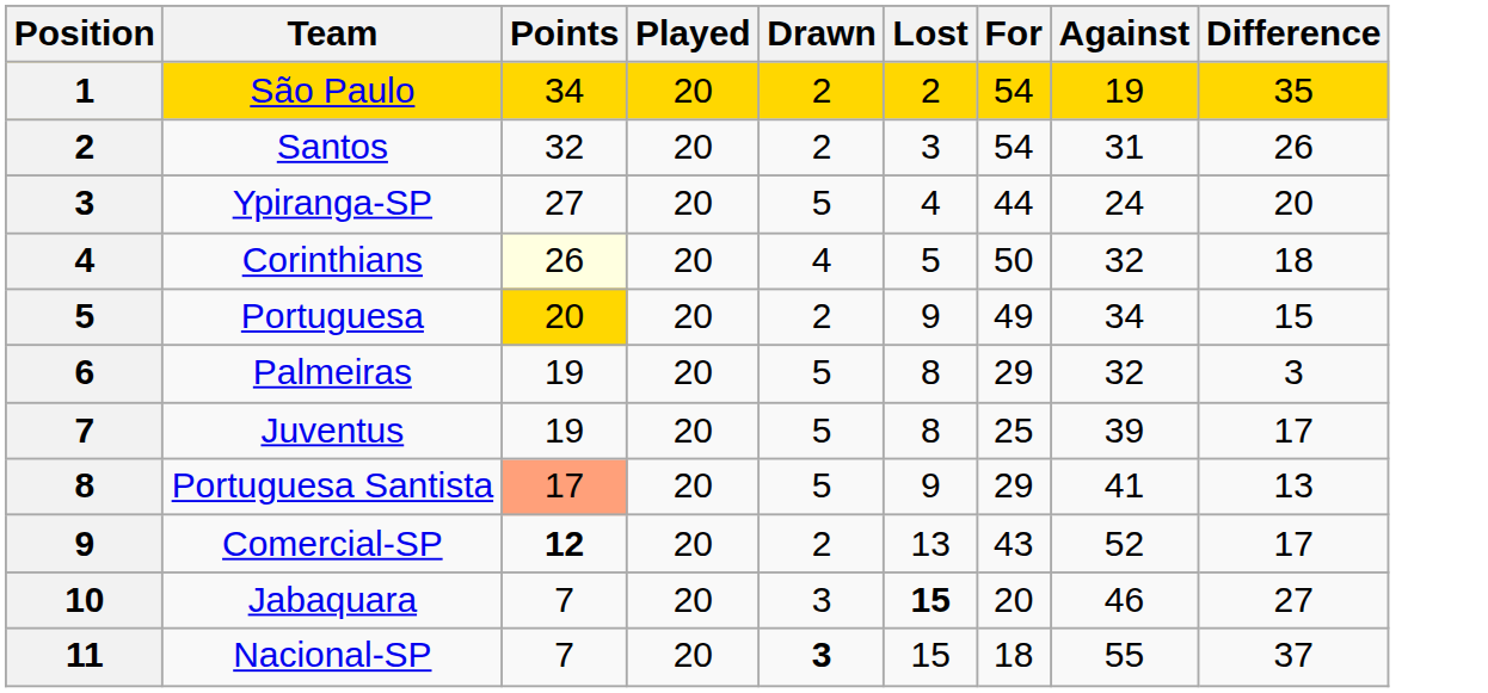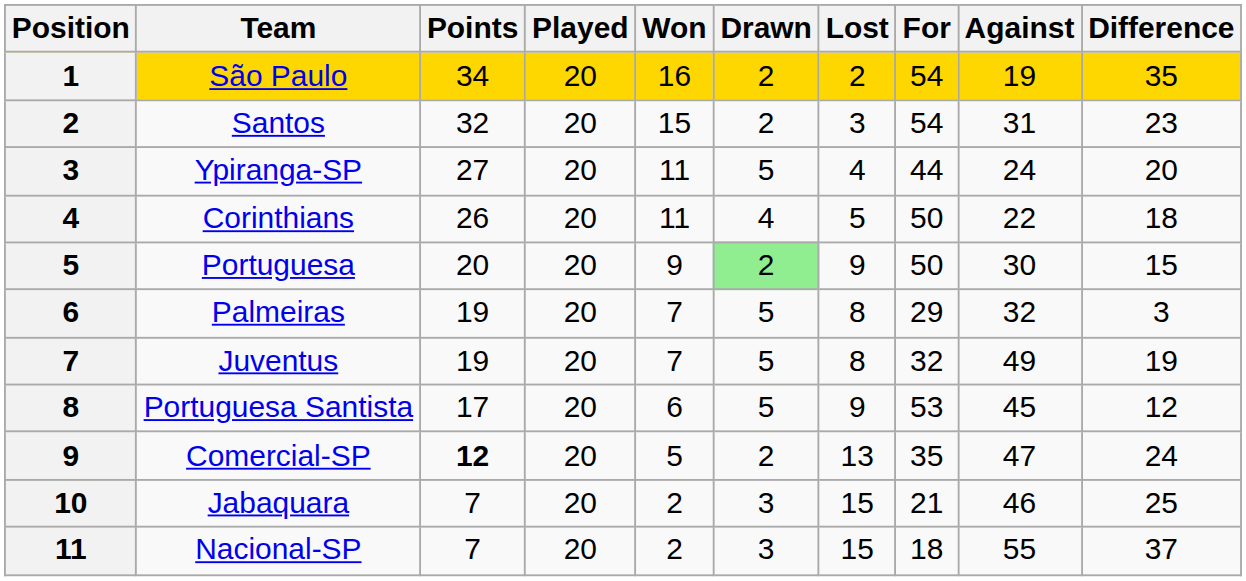+ column: Won | 16 | 15 | 11 | 11 | 9 | 7 | 7 | 6 | 5 | 2 | 2
Santos | Difference: 26 -> 23
Corinthians | Points: lightyellow background -> no background
Corinthians | Against: 32 -> 22
Portuguesa | Points: gold background -> no background
Portuguesa | Drawn: no background -> lightgreen background
Portuguesa | For: 49 -> 50
Portuguesa | Against: 34 -> 30
Juventus | For: 25 -> 32
Juventus | Against: 39 -> 49
Juventus | Difference: 17 -> 19
Portuguesa Santista | Points: lightsalmon background -> no background
Portuguesa Santista | For: 29 -> 53
Portuguesa Santista | Against: 41 -> 45
Portuguesa Santista | Difference: 13 -> 12
Comercial-SP | For: 43 -> 35
Comercial-SP | Against: 52 -> 47
Comercial-SP | Difference: 17 -> 24
Jabaquara | Lost: bold -> normal
Jabaquara | For: 20 -> 21
Jabaquara | Difference: 27 -> 25
Nacional-SP | Drawn: bold -> normal
